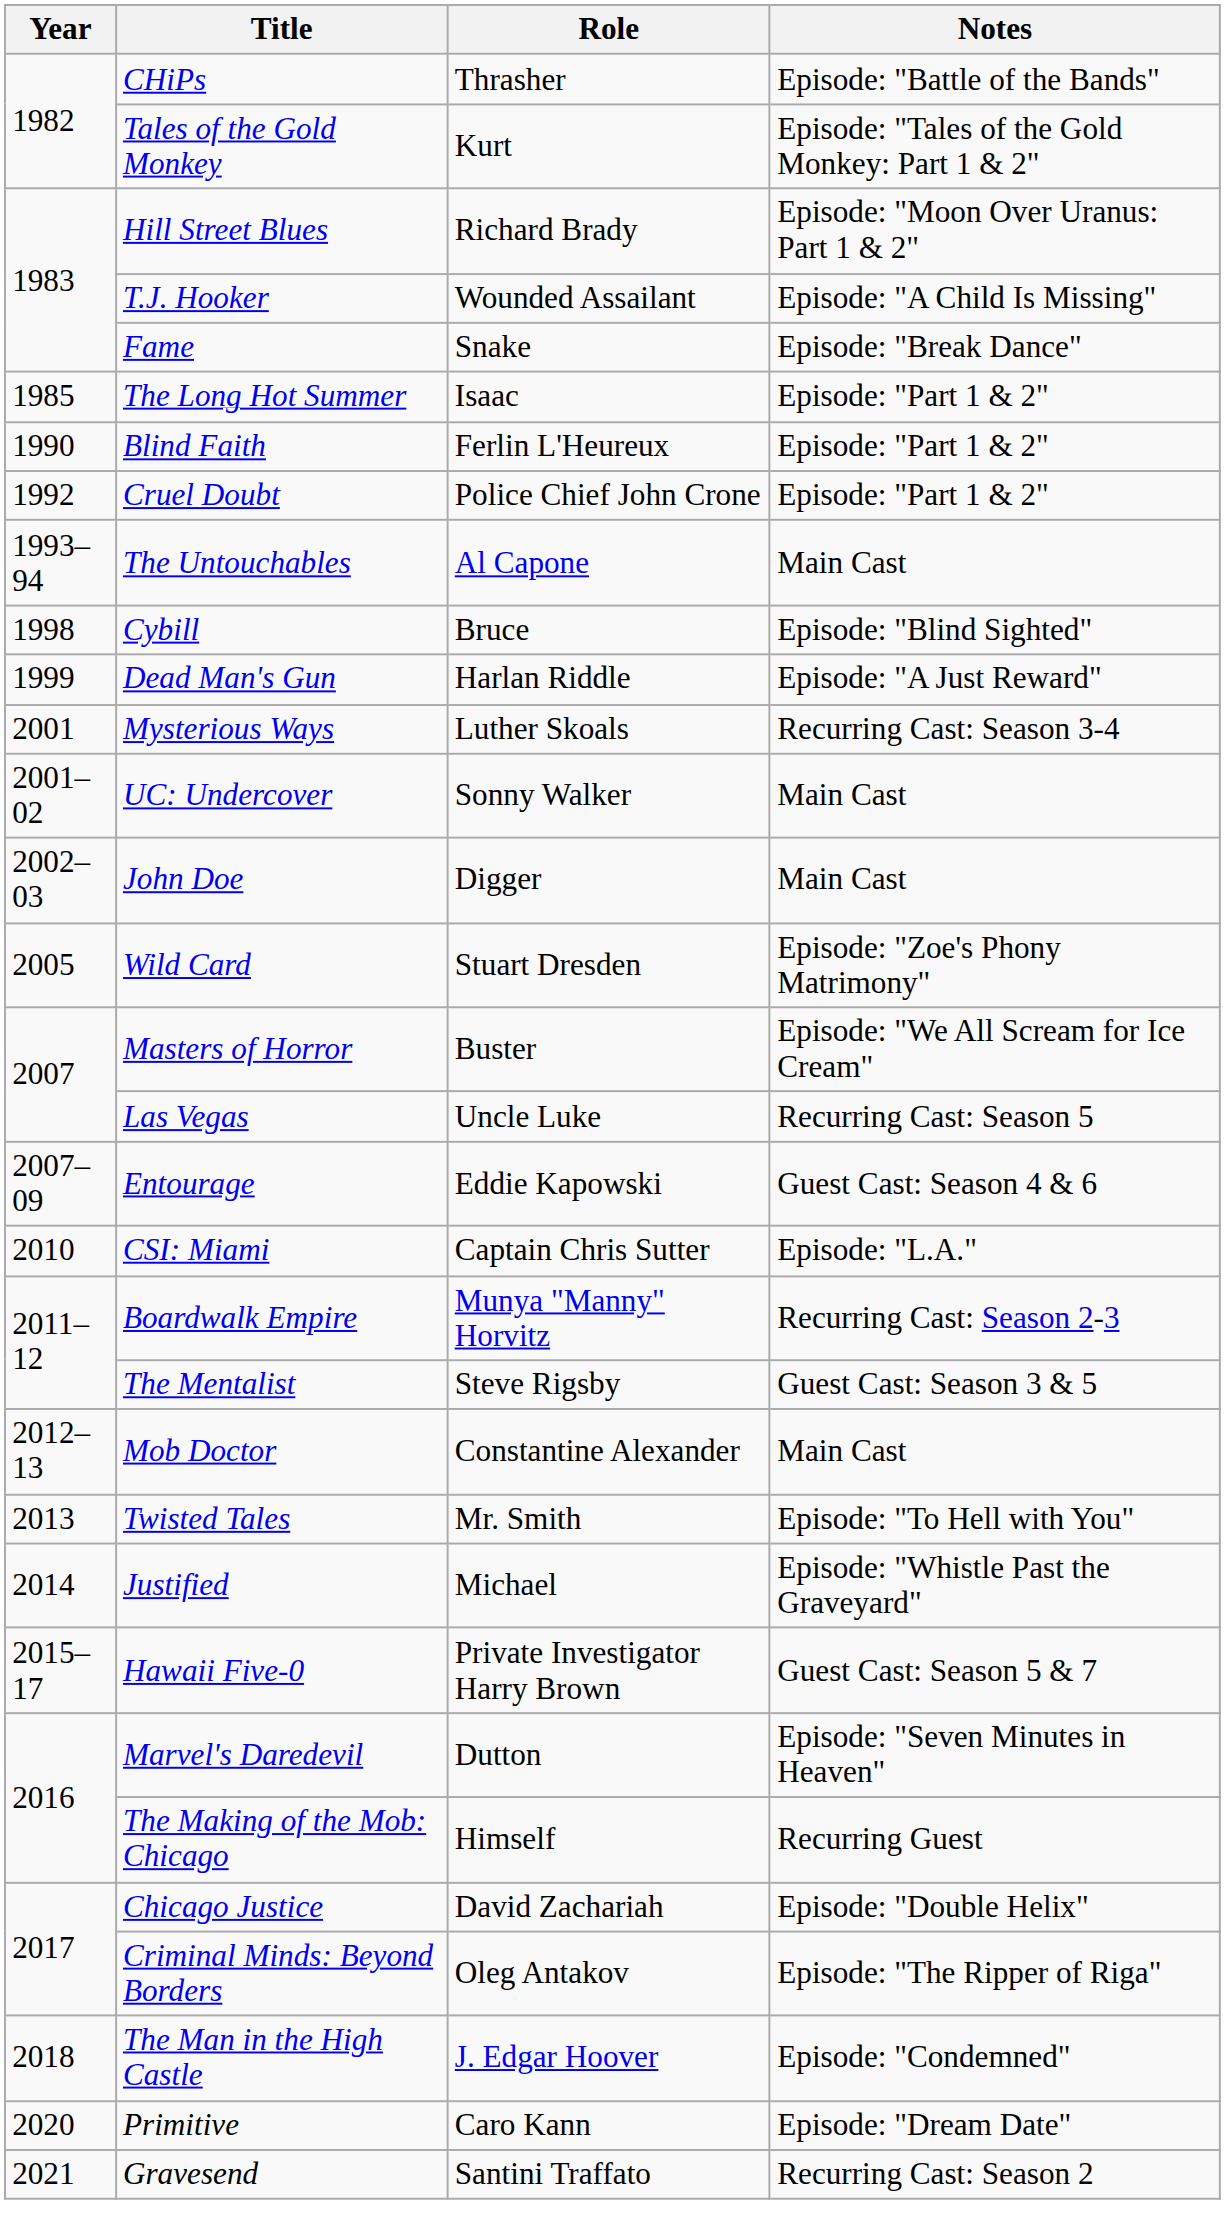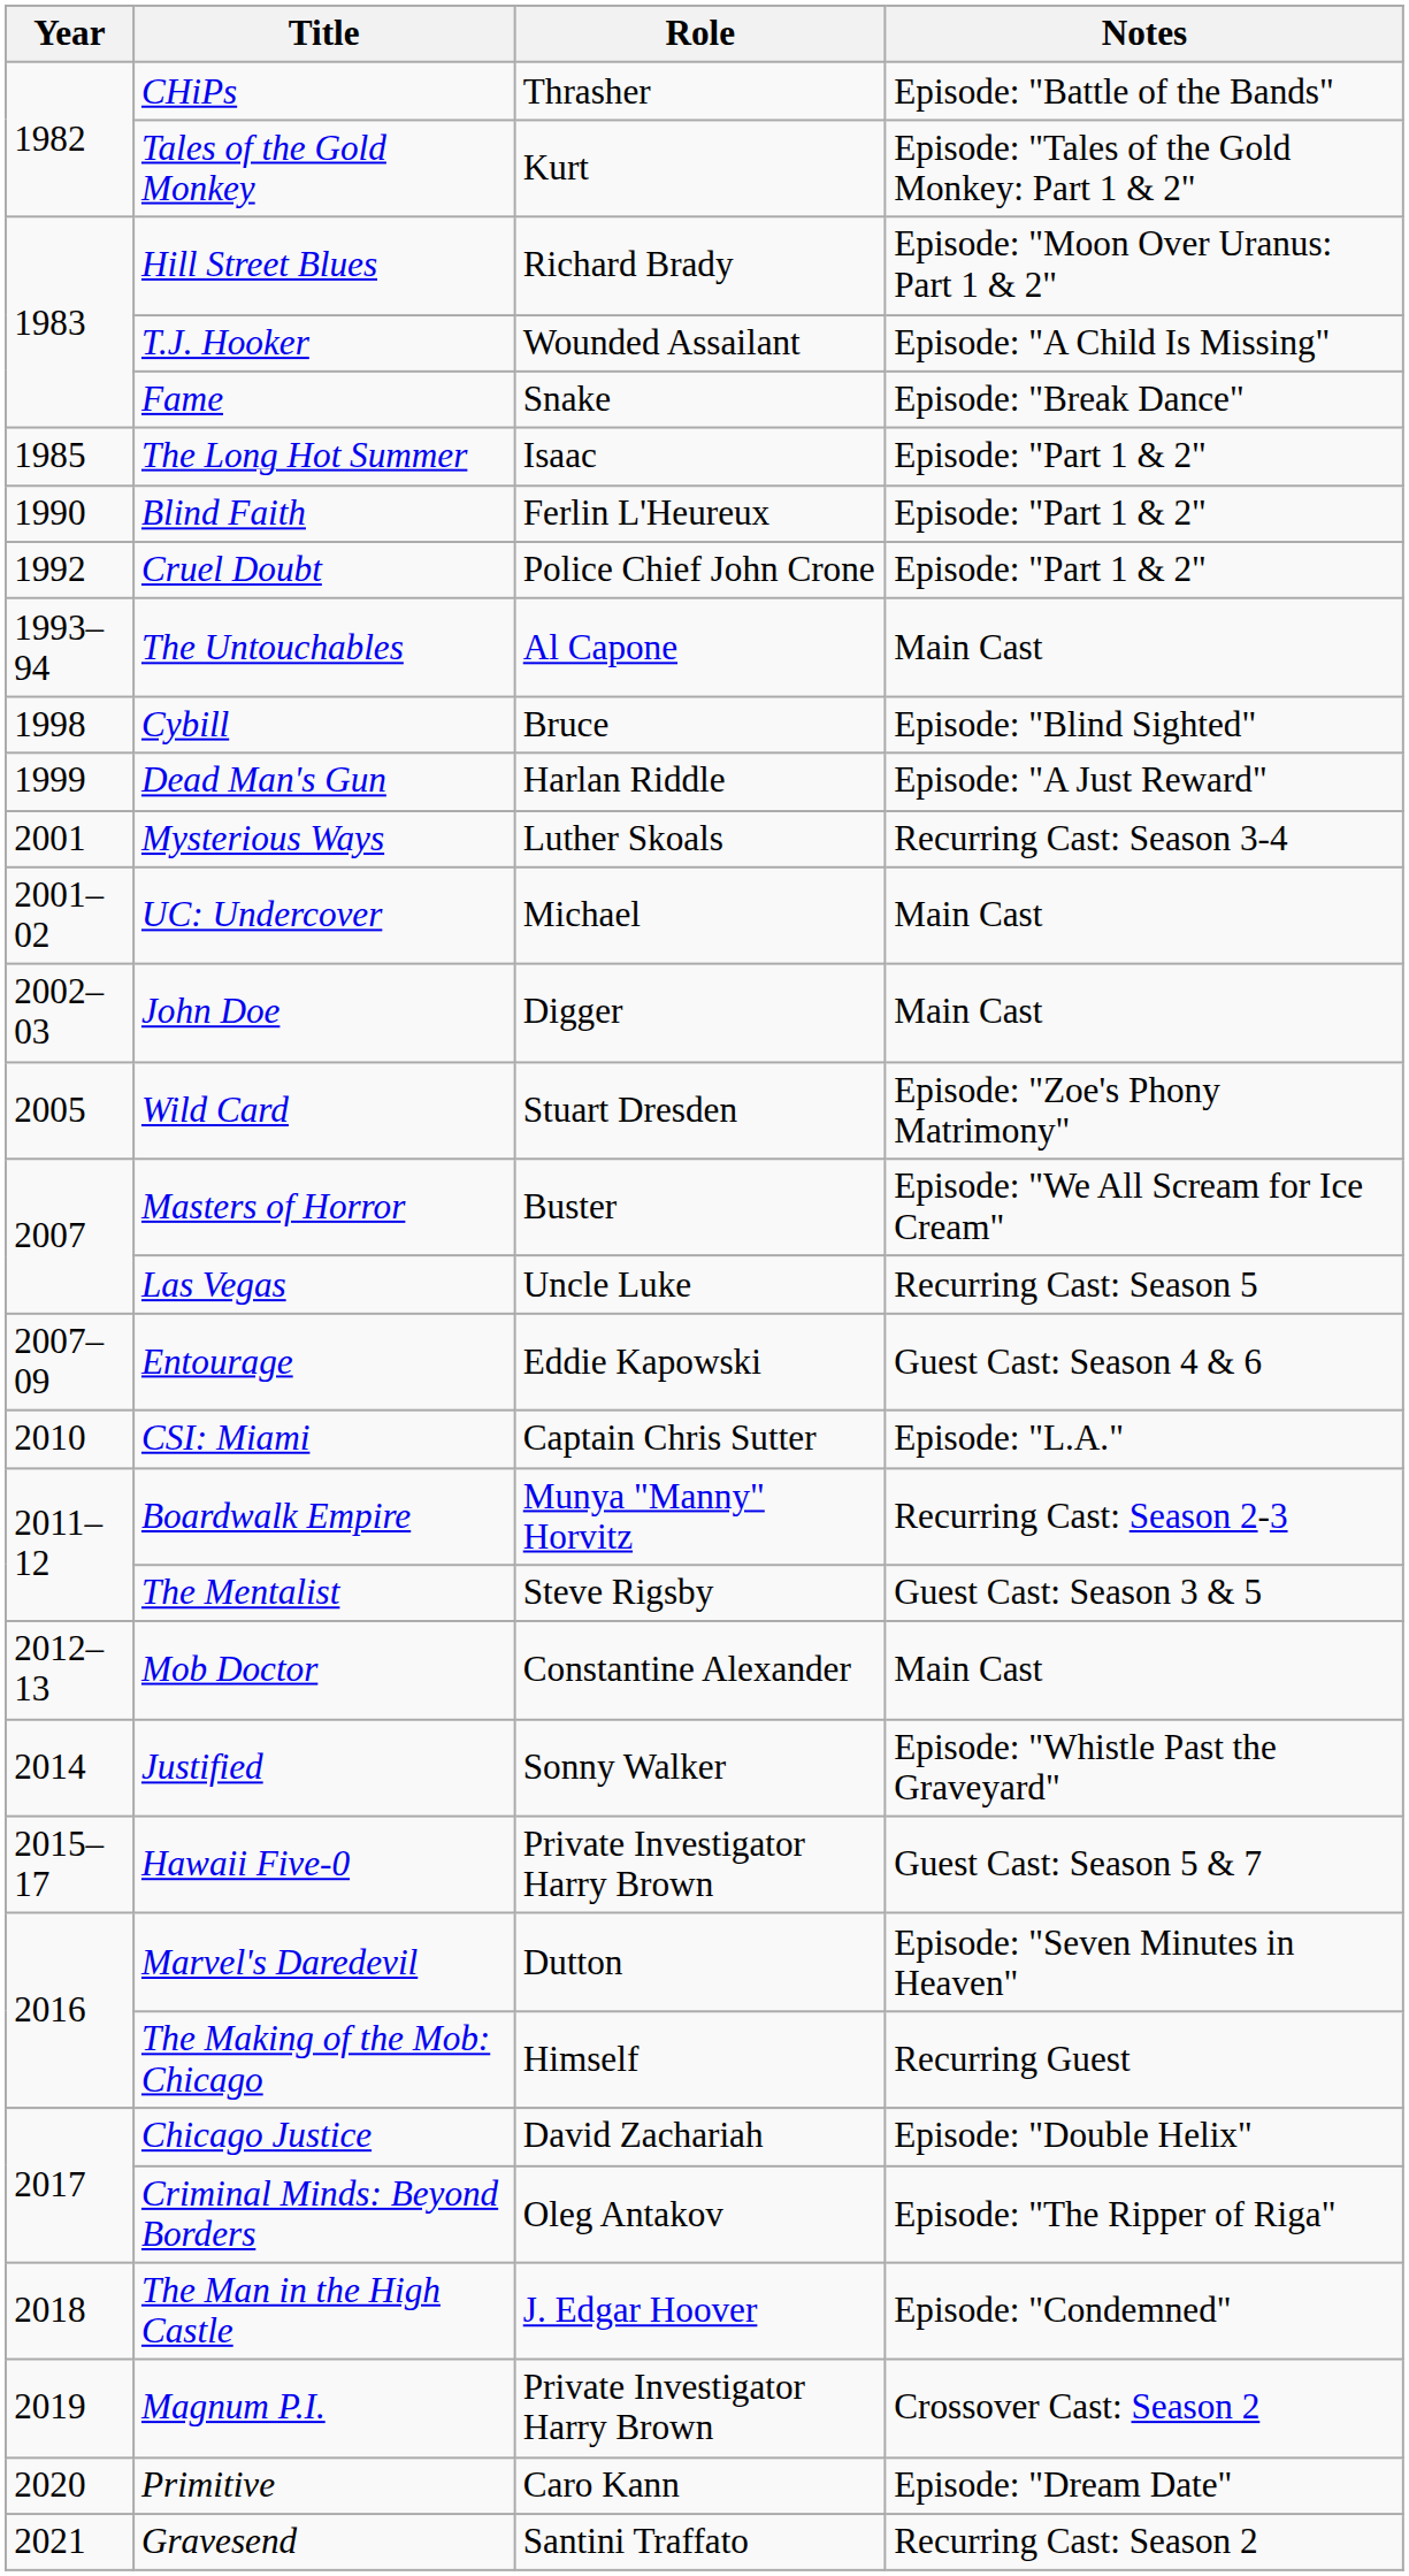UC: Undercover | Role: Sonny Walker -> Michael
- row: 2013 | Twisted Tales | Mr. Smith | Episode: "To Hell with You"
Justified | Role: Michael -> Sonny Walker
+ row: 2019 | Magnum P.I. | Private Investigator Harry Brown | Crossover Cast: Season 2
